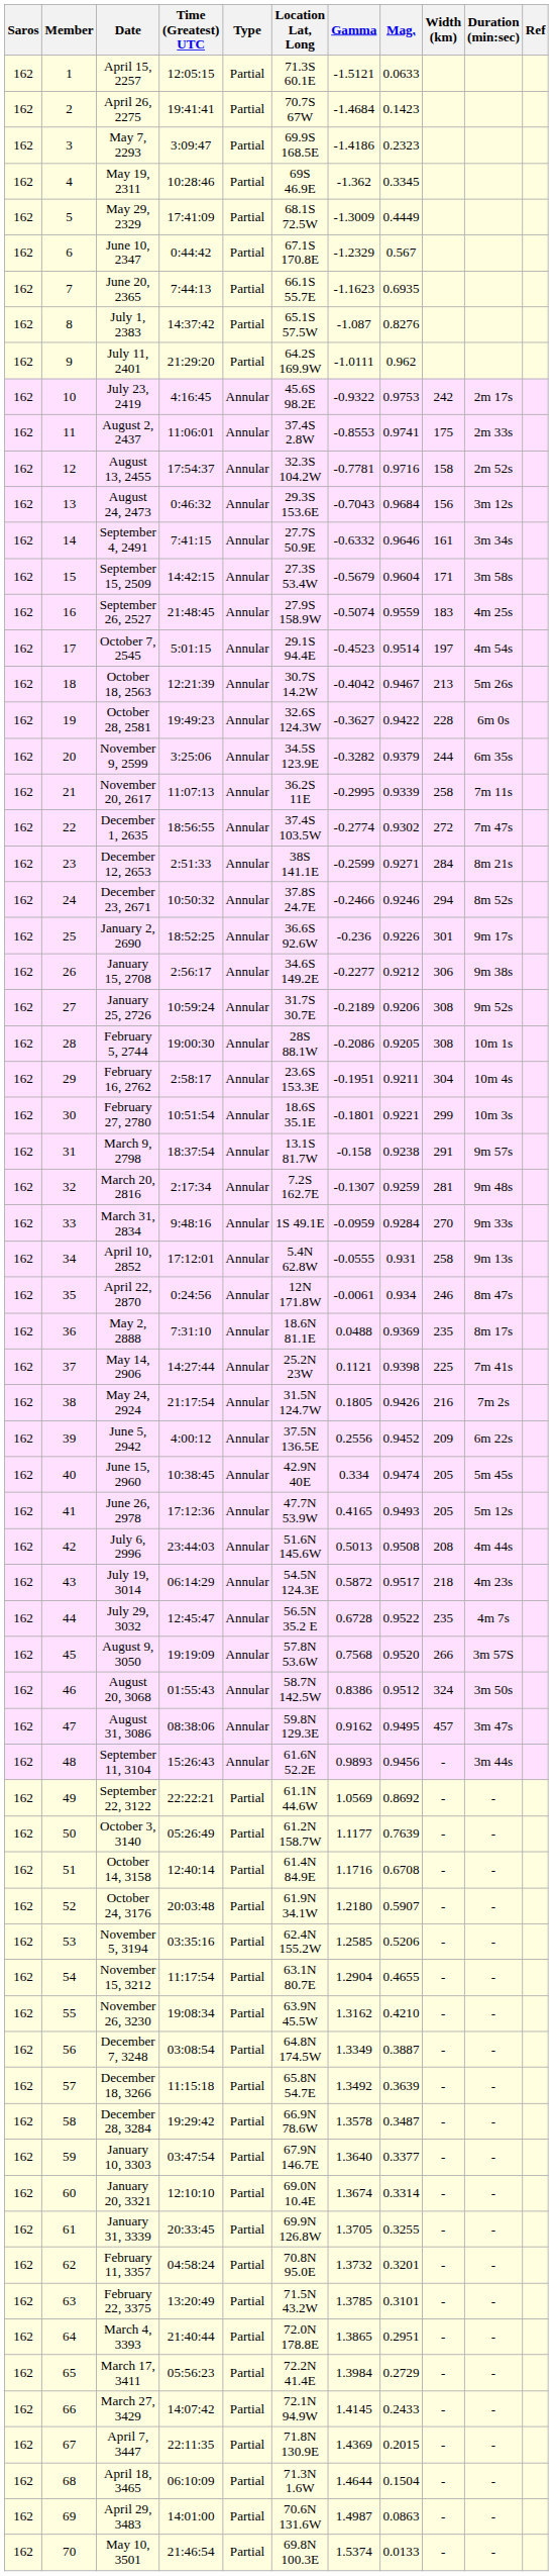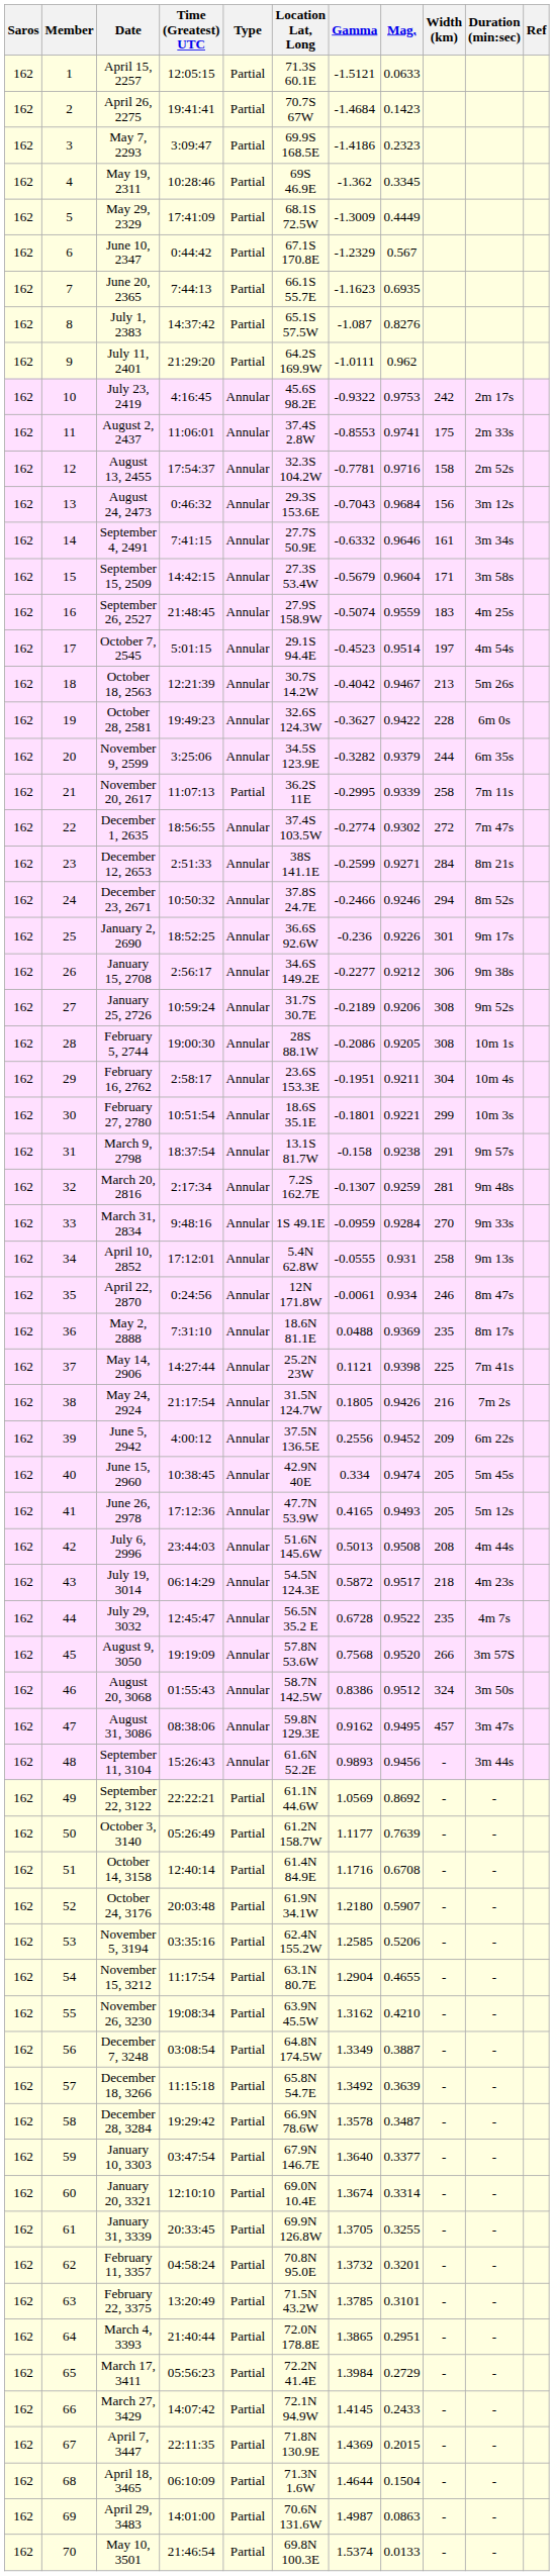November 20, 2617 | Type: Annular -> Partial
